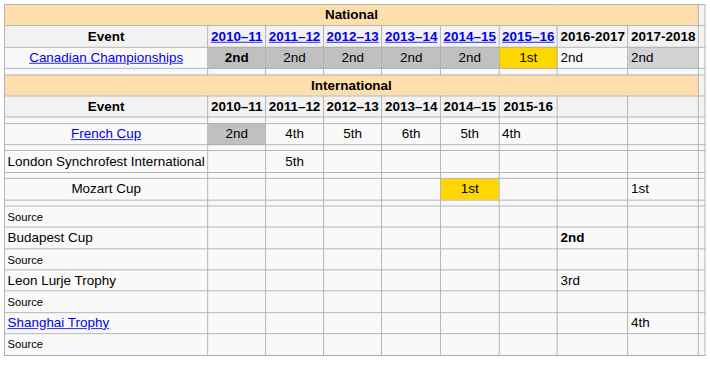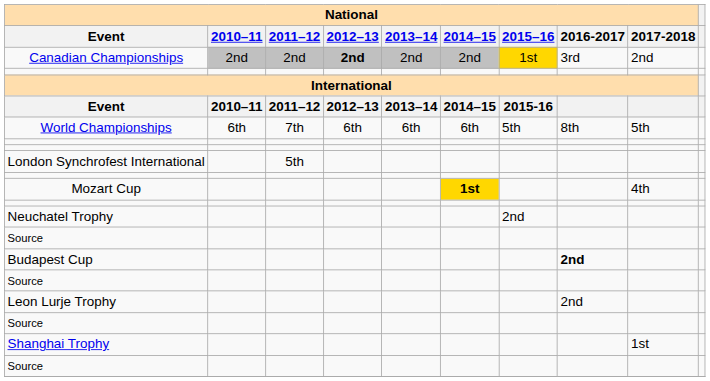Canadian Championships | National / 2010–11: bold -> normal
Canadian Championships | National / 2012–13: normal -> bold
Canadian Championships | National / 2016-2017: 2nd -> 3rd
Canadian Championships | National / 2017-2018: lightgrey background -> no background
+ row: World Championships | 6th | 7th | 6th | 6th | 6th | 5th | 8th | 5th
- row: French Cup | 2nd | 4th | 5th | 6th | 5th | 4th
Mozart Cup | National / 2014–15: normal -> bold
Mozart Cup | National / 2017-2018: 1st -> 4th
+ row: Neuchatel Trophy | 2nd
Leon Lurje Trophy | National / 2016-2017: 3rd -> 2nd
Shanghai Trophy | National / 2017-2018: 4th -> 1st
